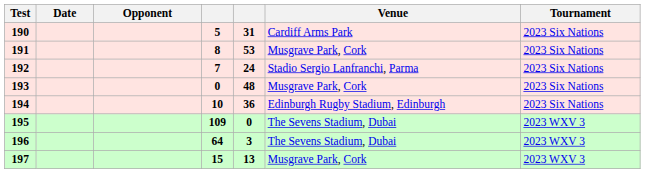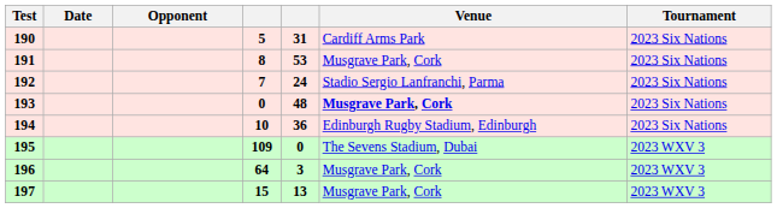193 | Venue: normal -> bold
196 | Venue: The Sevens Stadium, Dubai -> Musgrave Park, Cork
